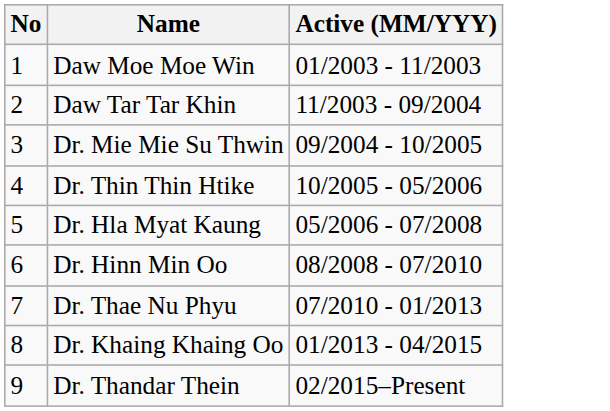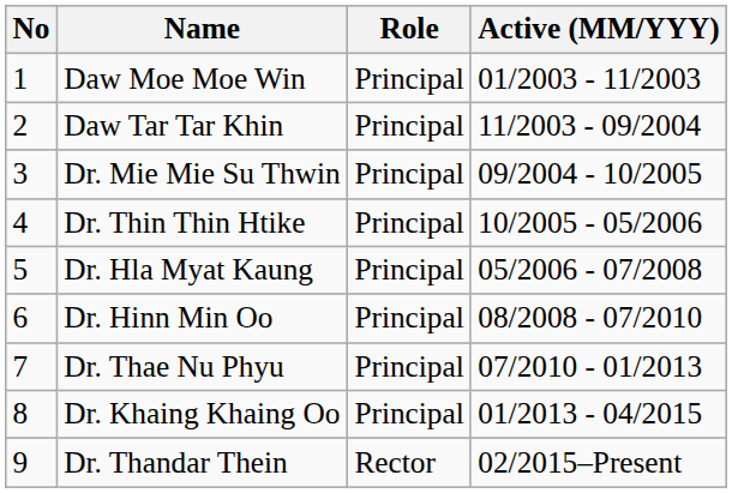+ column: Role | Principal | Principal | Principal | Principal | Principal | Principal | Principal | Principal | Rector
